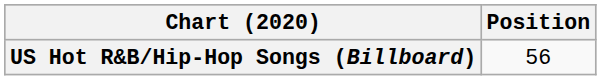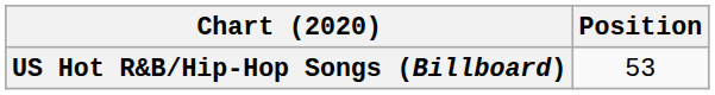US Hot R&B/Hip-Hop Songs (Billboard) | Position: 56 -> 53
